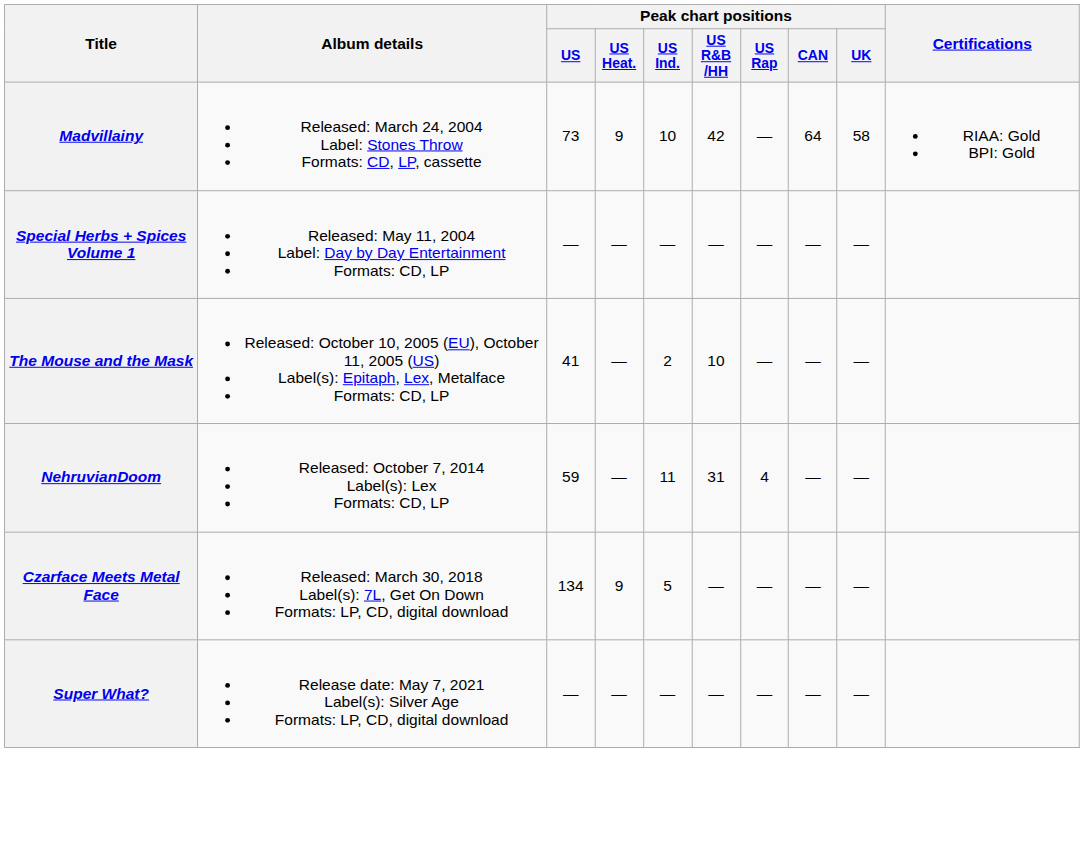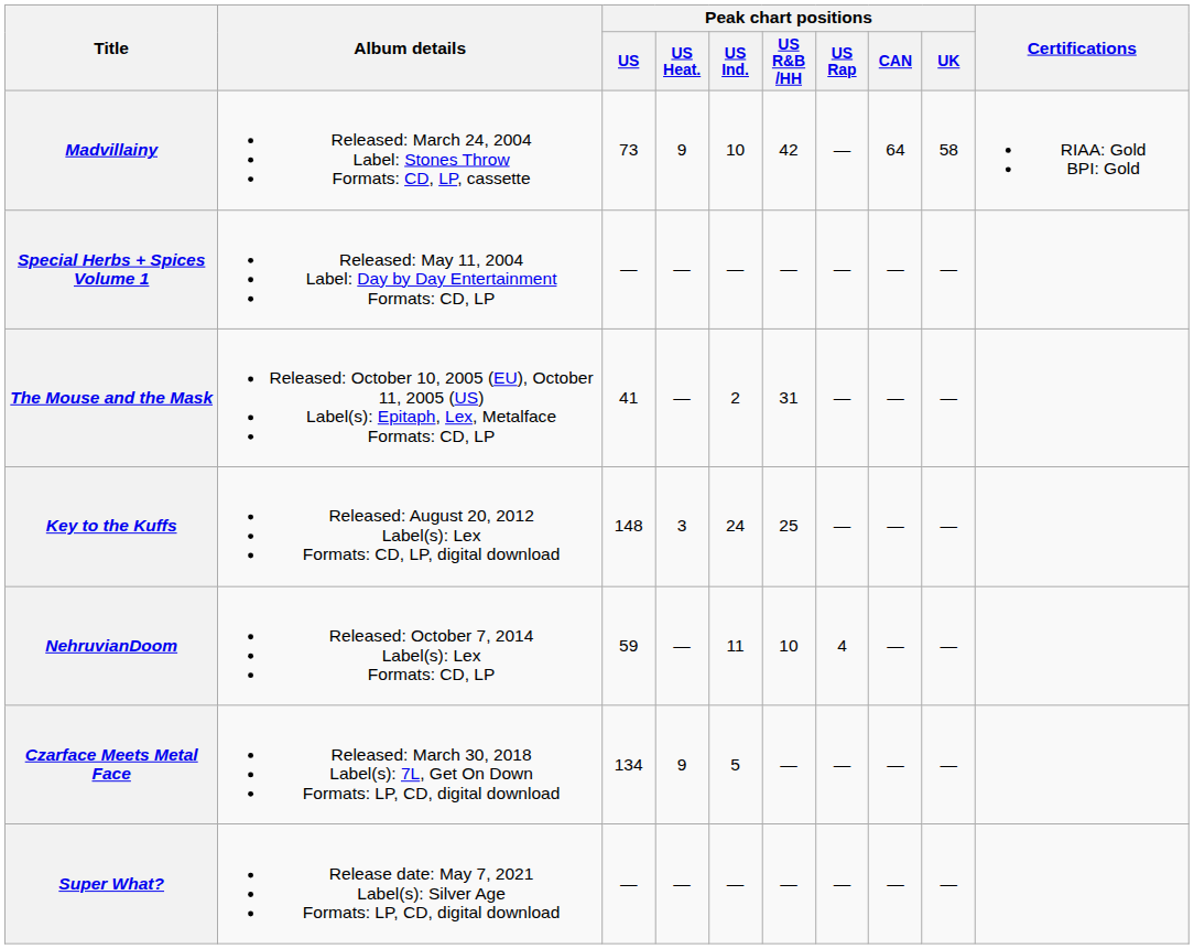The Mouse and the Mask | Peak chart positions / US R&B /HH: 10 -> 31
+ row: Key to the Kuffs | Released: August 20, 2012 Label(s): Lex Formats: CD, LP, digital download | 148 | 3 | 24 | 25 | — | — | —
NehruvianDoom | Peak chart positions / US R&B /HH: 31 -> 10
